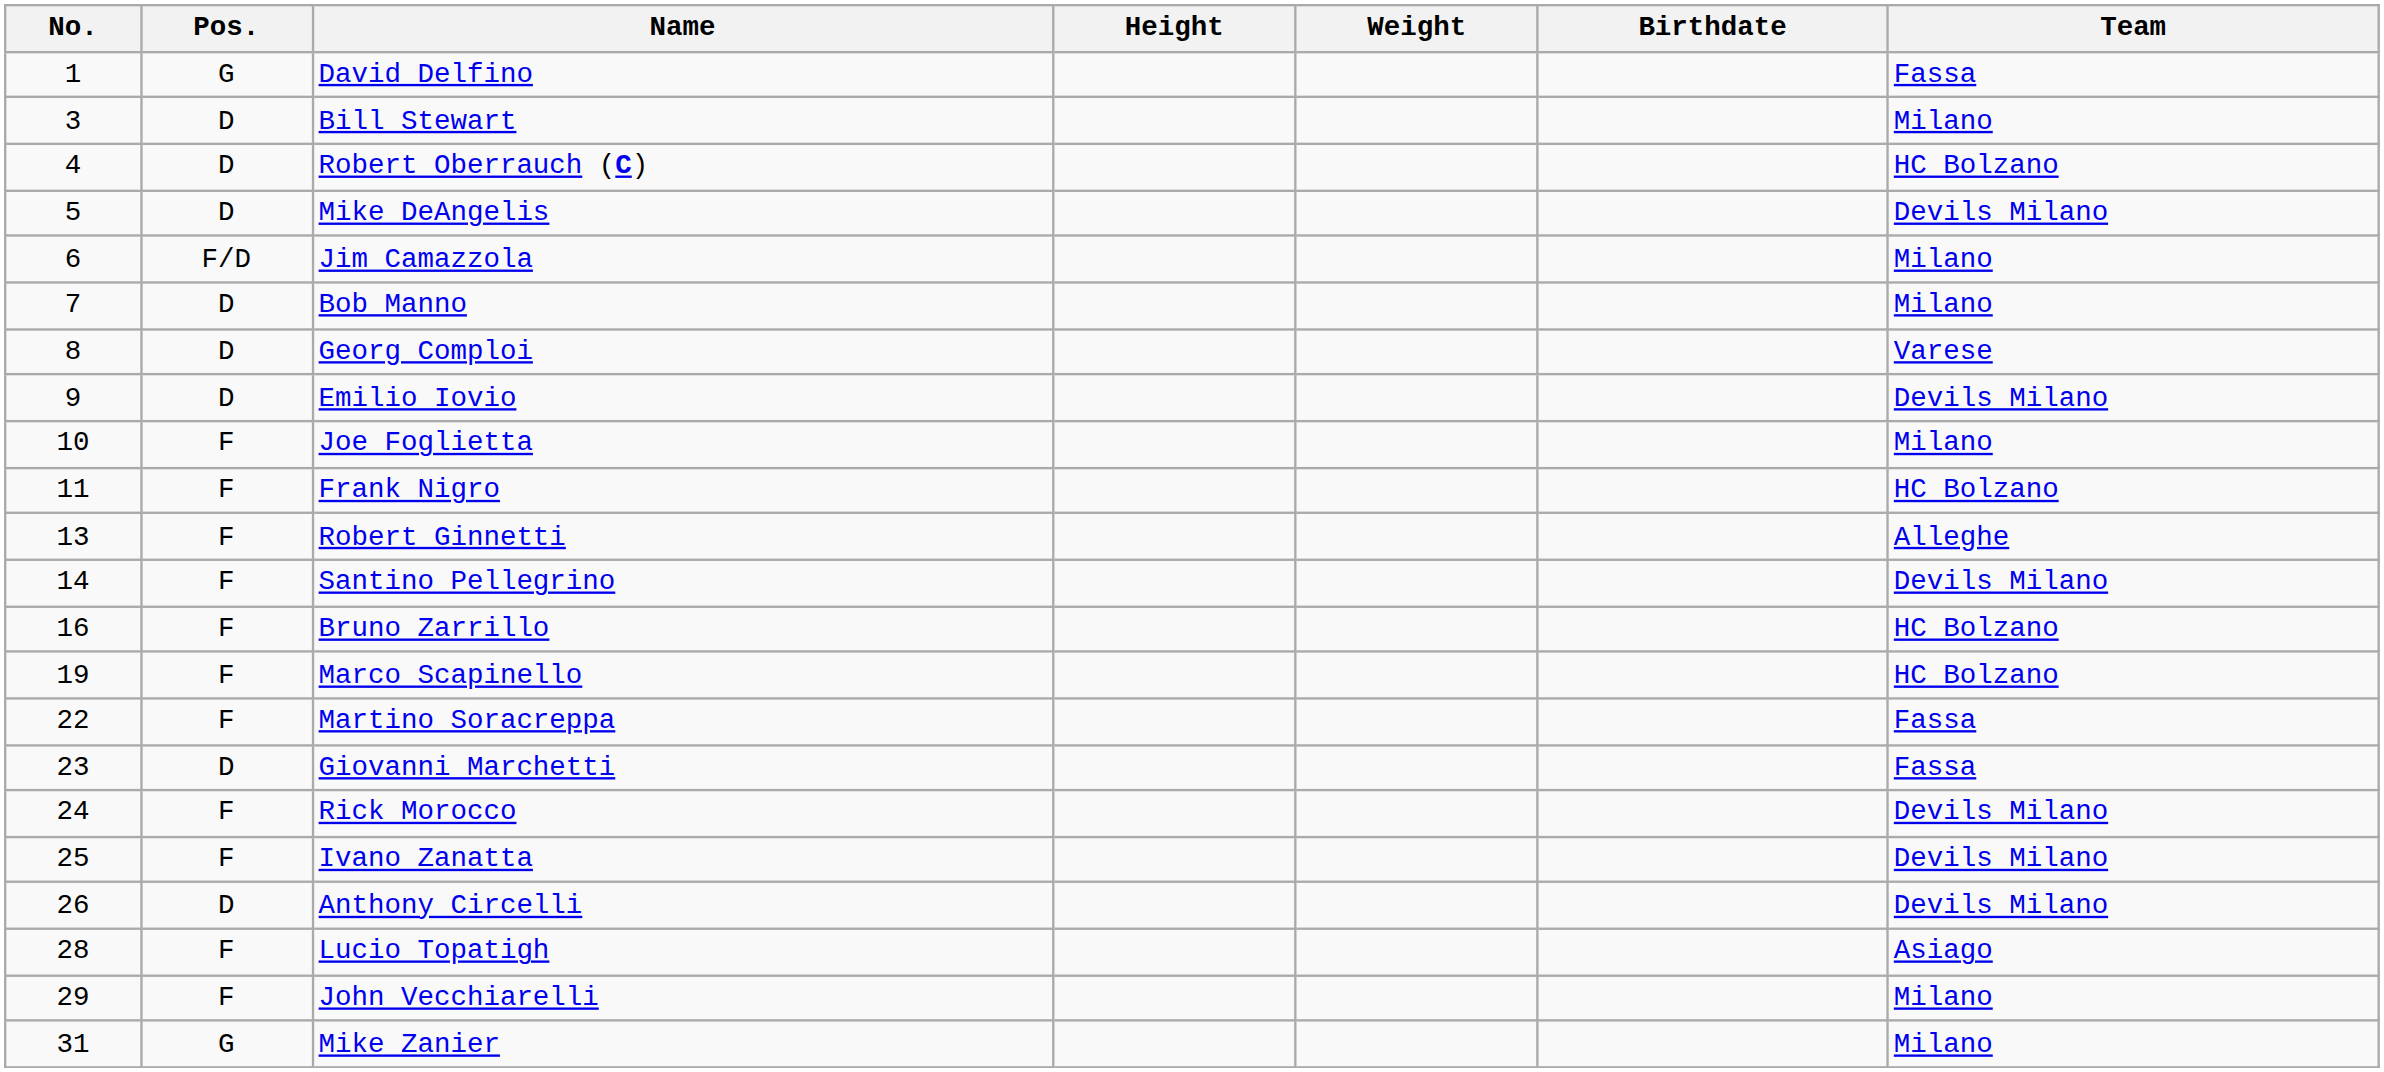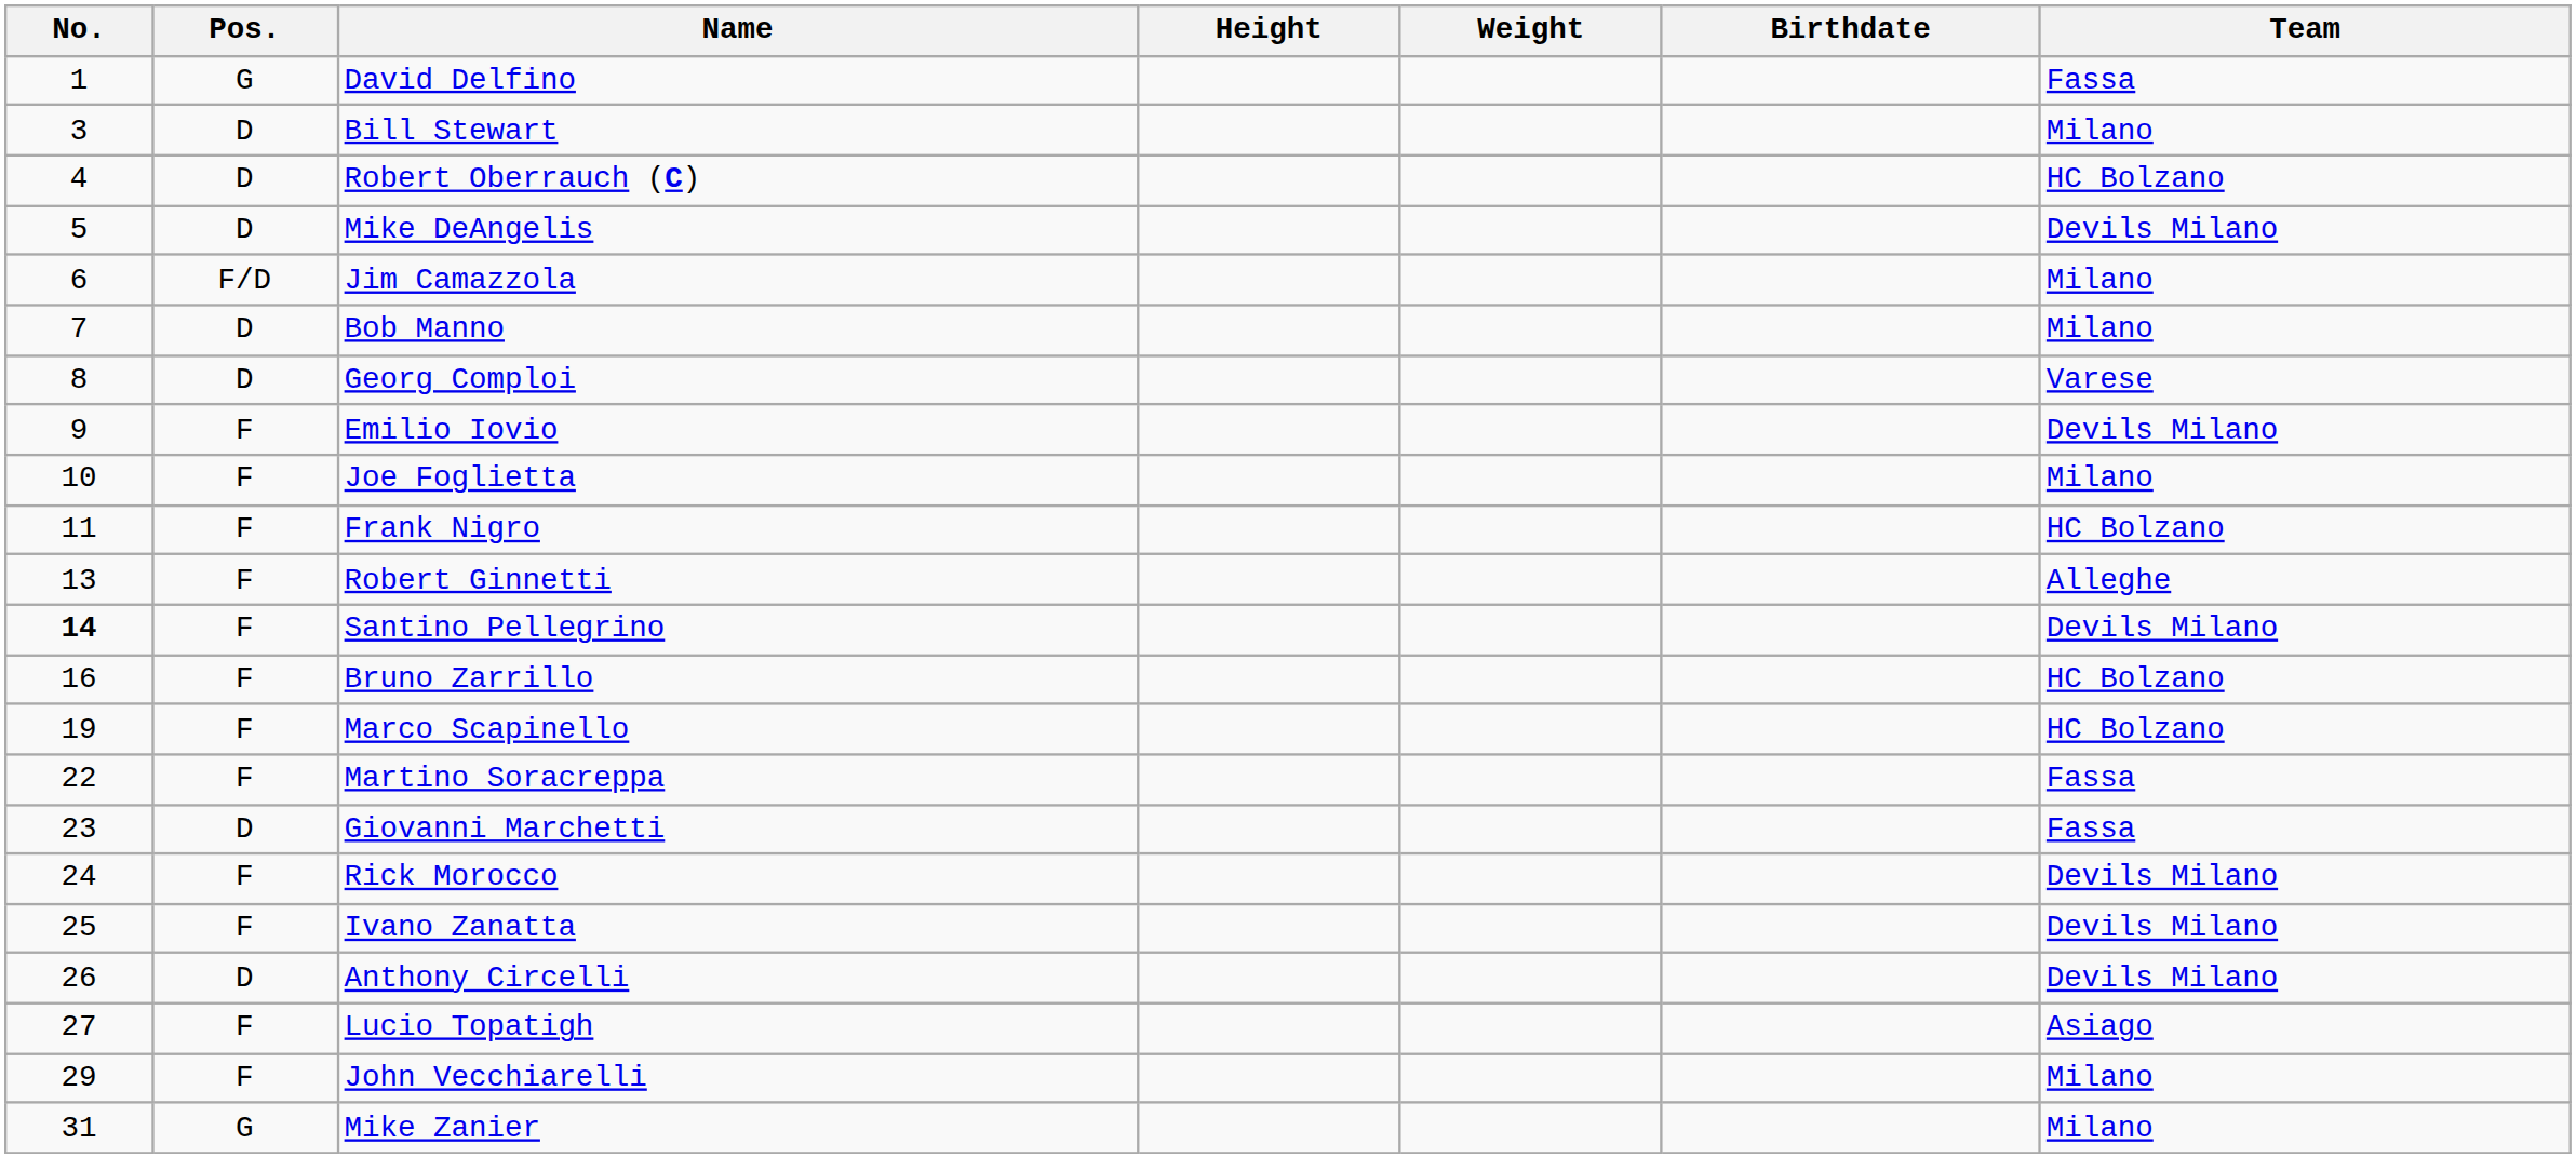Emilio Iovio | Pos.: D -> F
Santino Pellegrino | No.: normal -> bold
Lucio Topatigh | No.: 28 -> 27
